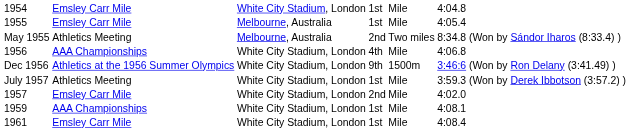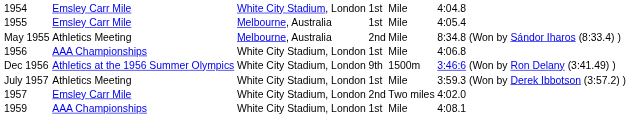May 1955 | column 5: Two miles -> Mile
1956 | column 4: 4th -> 1st
1957 | column 5: Mile -> Two miles
- row: 1961 | Emsley Carr Mile | White City Stadium, London | 1st | Mile | 4:08.4
